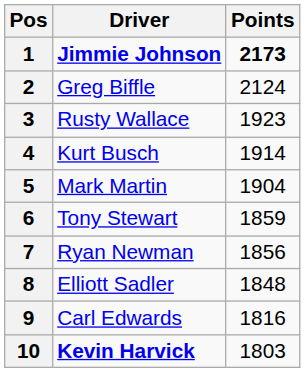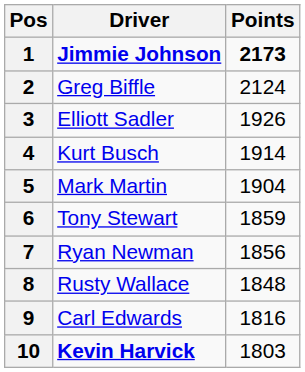3 | Driver: Rusty Wallace -> Elliott Sadler
3 | Points: 1923 -> 1926
8 | Driver: Elliott Sadler -> Rusty Wallace
